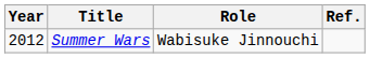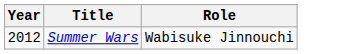- column: Ref.
